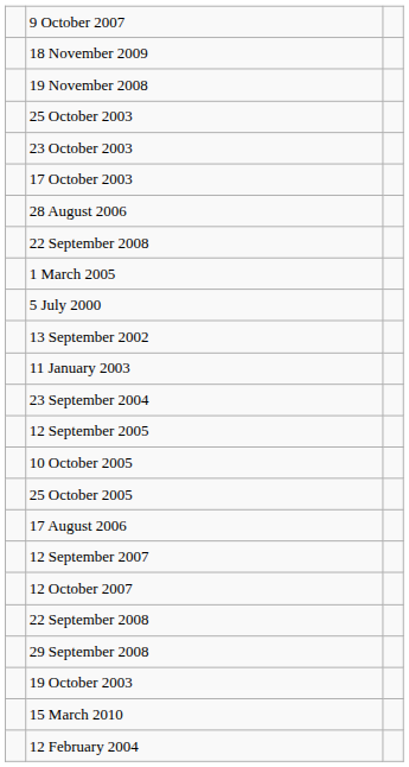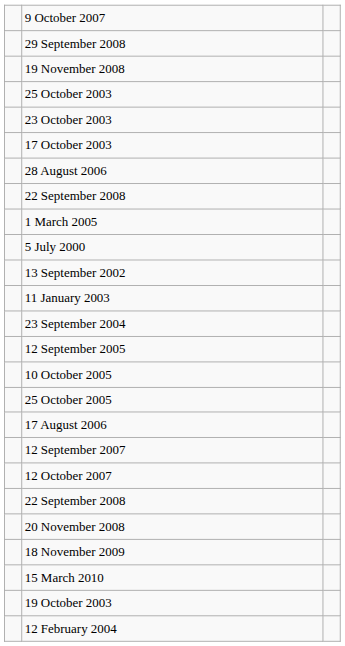rows swapped: 29 September 2008 <-> 18 November 2009
+ row: 20 November 2008
rows swapped: 15 March 2010 <-> 19 October 2003
